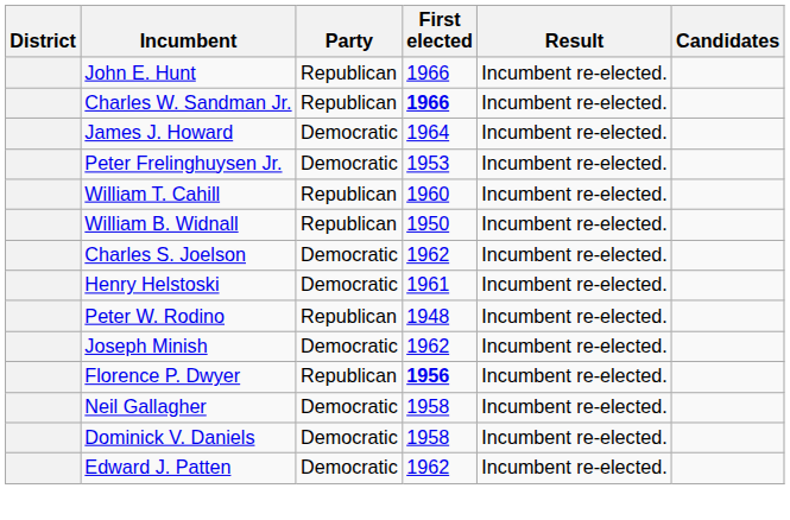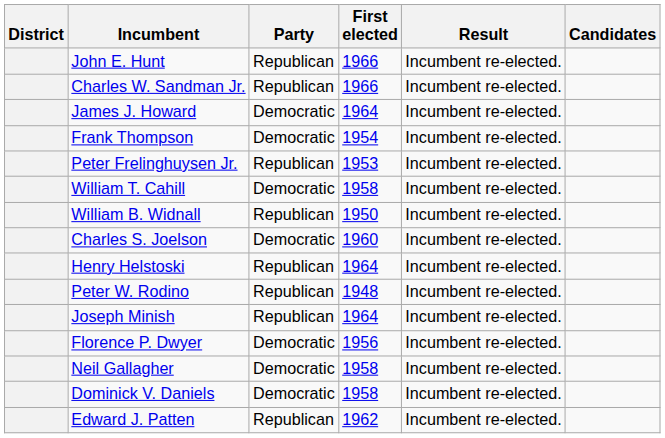Charles W. Sandman Jr. | First elected: bold -> normal
+ row: Frank Thompson | Democratic | 1954 | Incumbent re-elected.
Peter Frelinghuysen Jr. | Party: Democratic -> Republican
William T. Cahill | Party: Republican -> Democratic
William T. Cahill | First elected: 1960 -> 1958
Charles S. Joelson | First elected: 1962 -> 1960
Henry Helstoski | Party: Democratic -> Republican
Henry Helstoski | First elected: 1961 -> 1964
Joseph Minish | Party: Democratic -> Republican
Joseph Minish | First elected: 1962 -> 1964
Florence P. Dwyer | Party: Republican -> Democratic
Florence P. Dwyer | First elected: bold -> normal
Edward J. Patten | Party: Democratic -> Republican
